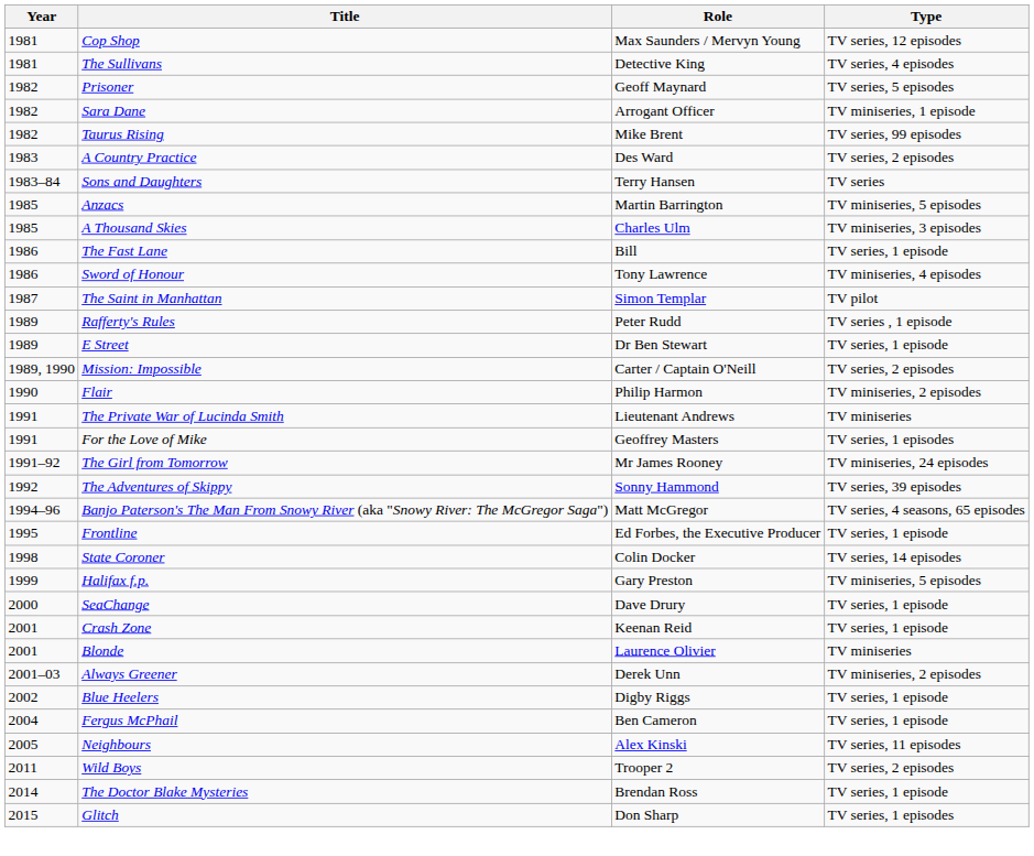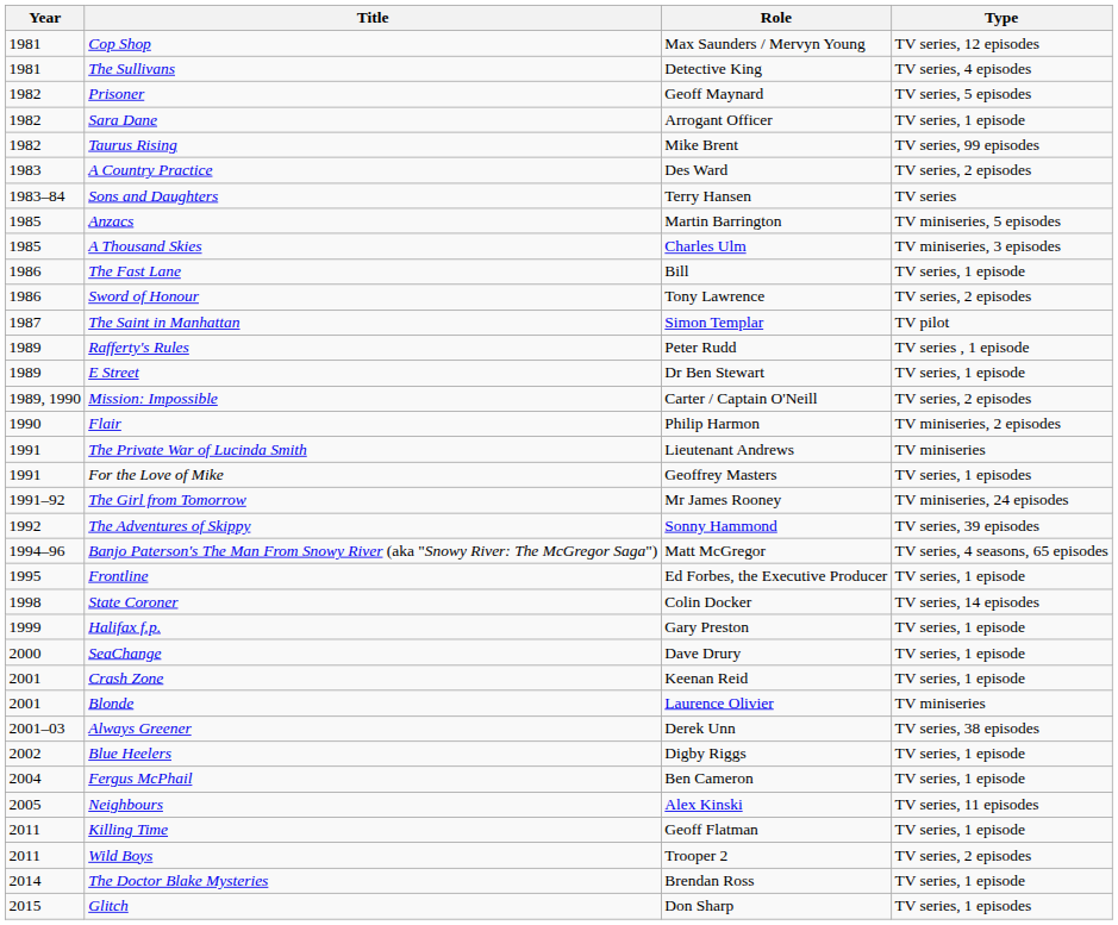Sara Dane | Type: TV miniseries, 1 episode -> TV series, 1 episode
Sword of Honour | Type: TV miniseries, 4 episodes -> TV series, 2 episodes
Halifax f.p. | Type: TV miniseries, 5 episodes -> TV series, 1 episode
Always Greener | Type: TV miniseries, 2 episodes -> TV series, 38 episodes
+ row: 2011 | Killing Time | Geoff Flatman | TV series, 1 episode
